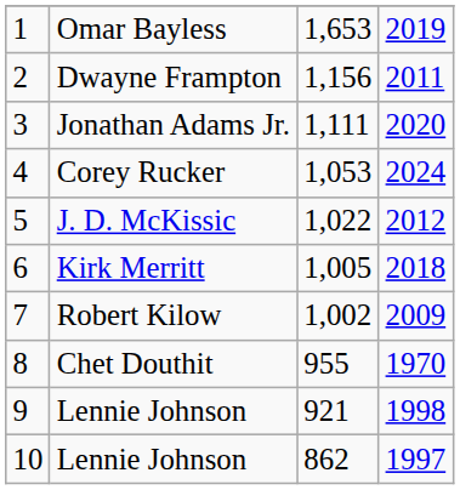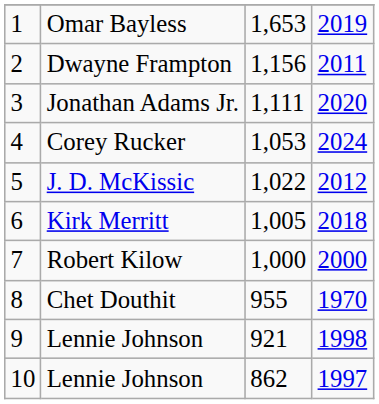Robert Kilow | column 3: 1,002 -> 1,000
Robert Kilow | column 4: 2009 -> 2000
